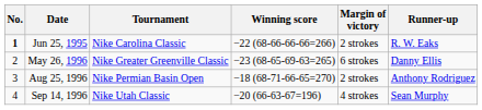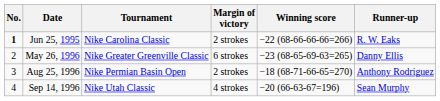columns swapped: Winning score <-> Margin of victory
